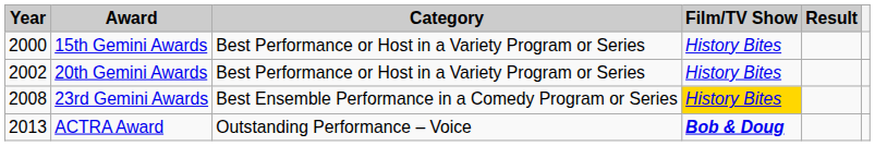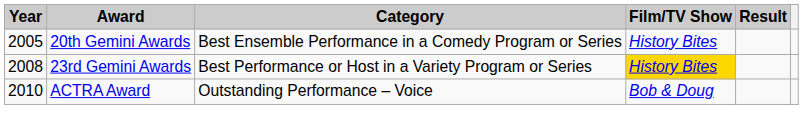- row: 2000 | 15th Gemini Awards | Best Performance or Host in a Variety Program or Series | History Bites
20th Gemini Awards | Year: 2002 -> 2005
20th Gemini Awards | Category: Best Performance or Host in a Variety Program or Series -> Best Ensemble Performance in a Comedy Program or Series
23rd Gemini Awards | Category: Best Ensemble Performance in a Comedy Program or Series -> Best Performance or Host in a Variety Program or Series
ACTRA Award | Year: 2013 -> 2010
ACTRA Award | Film/TV Show: bold -> normal
